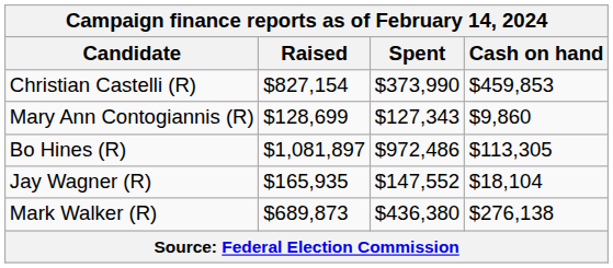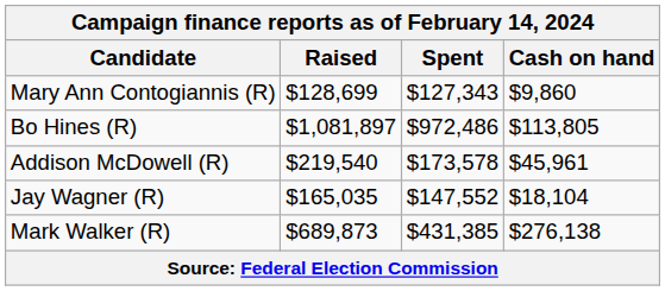- row: Christian Castelli (R) | $827,154 | $373,990 | $459,853
Bo Hines (R) | Cash on hand: $113,305 -> $113,805
+ row: Addison McDowell (R) | $219,540 | $173,578 | $45,961
Jay Wagner (R) | Raised: $165,935 -> $165,035
Mark Walker (R) | Spent: $436,380 -> $431,385
